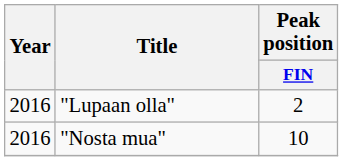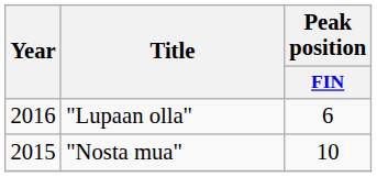"Lupaan olla" | Peak position / FIN: 2 -> 6
"Nosta mua" | Year: 2016 -> 2015
